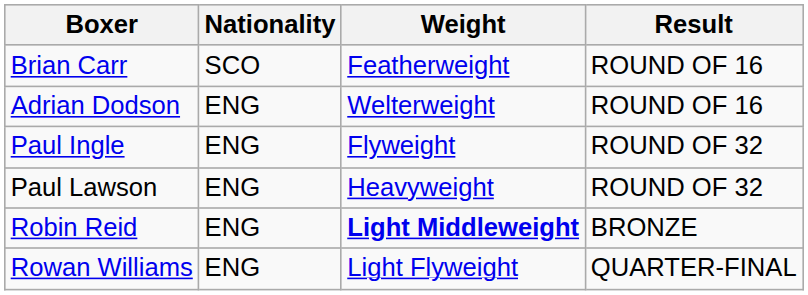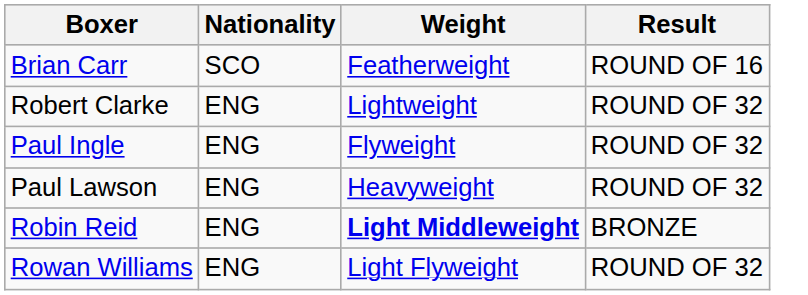+ row: Robert Clarke | ENG | Lightweight | ROUND OF 32
- row: Adrian Dodson | ENG | Welterweight | ROUND OF 16
Rowan Williams | Result: QUARTER-FINAL -> ROUND OF 32
